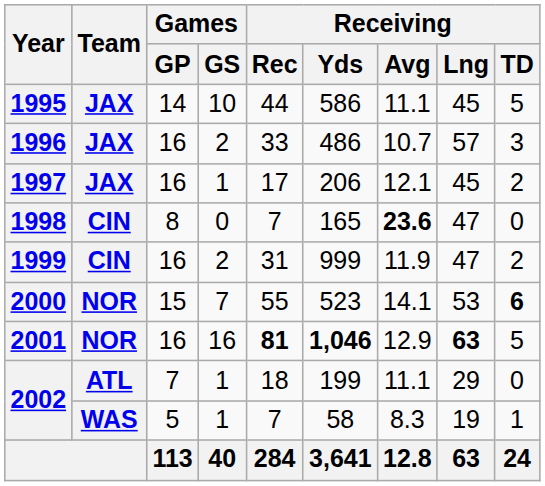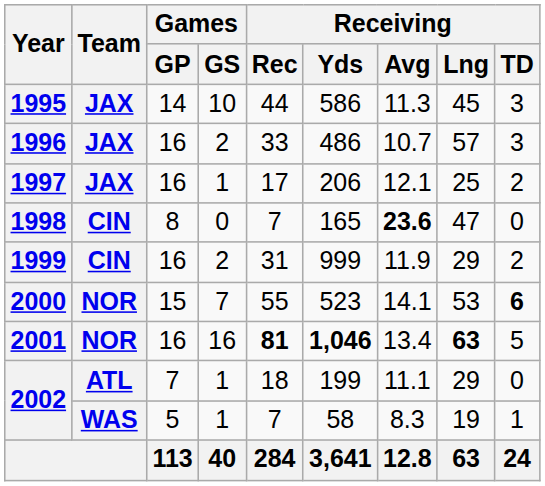1995 | Receiving / Avg: 11.1 -> 11.3
1995 | Receiving / TD: 5 -> 3
1997 | Receiving / Lng: 45 -> 25
1999 | Receiving / Lng: 47 -> 29
2001 | Receiving / Avg: 12.9 -> 13.4
